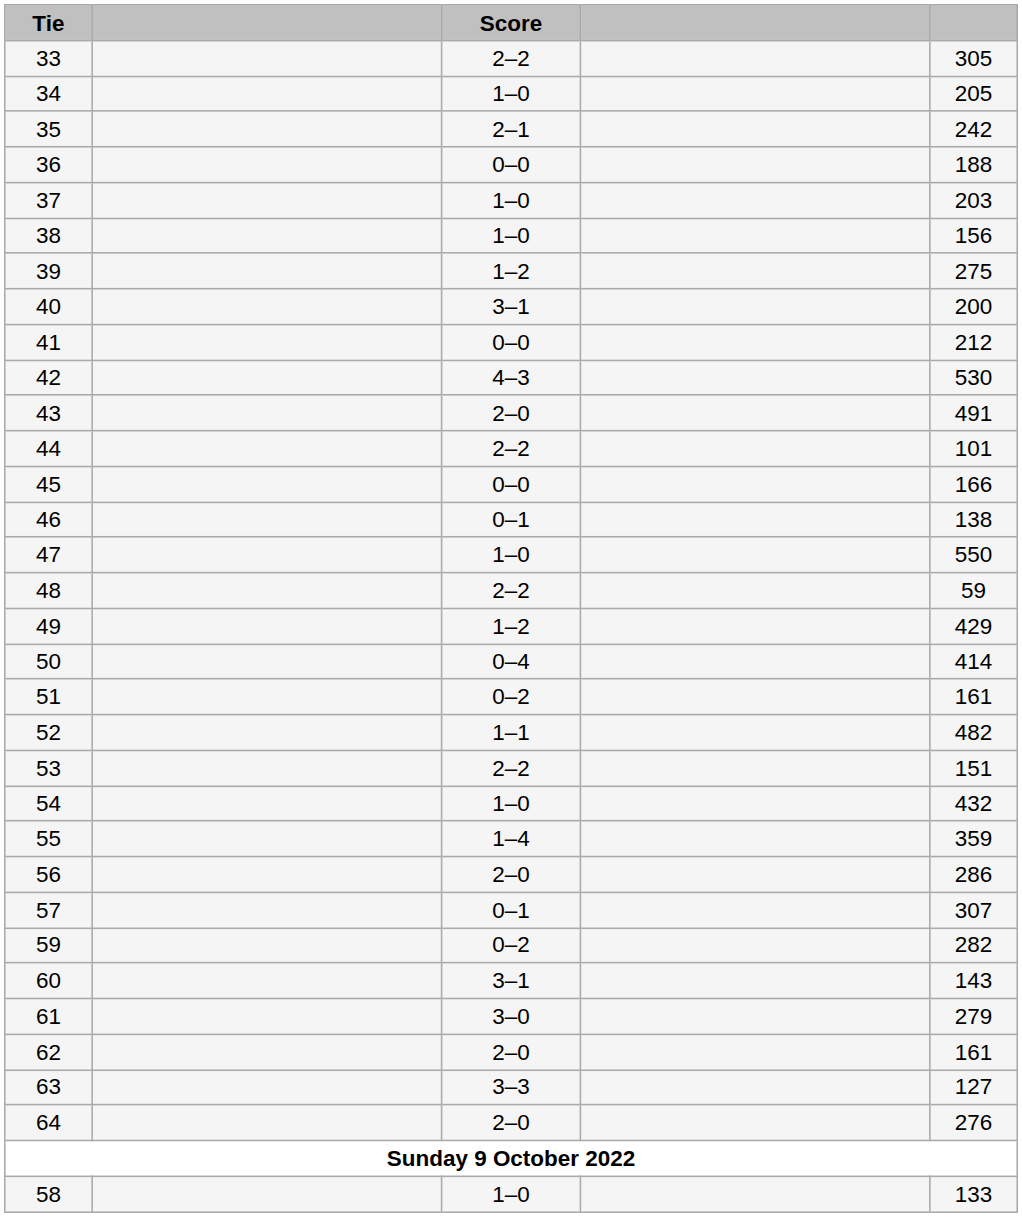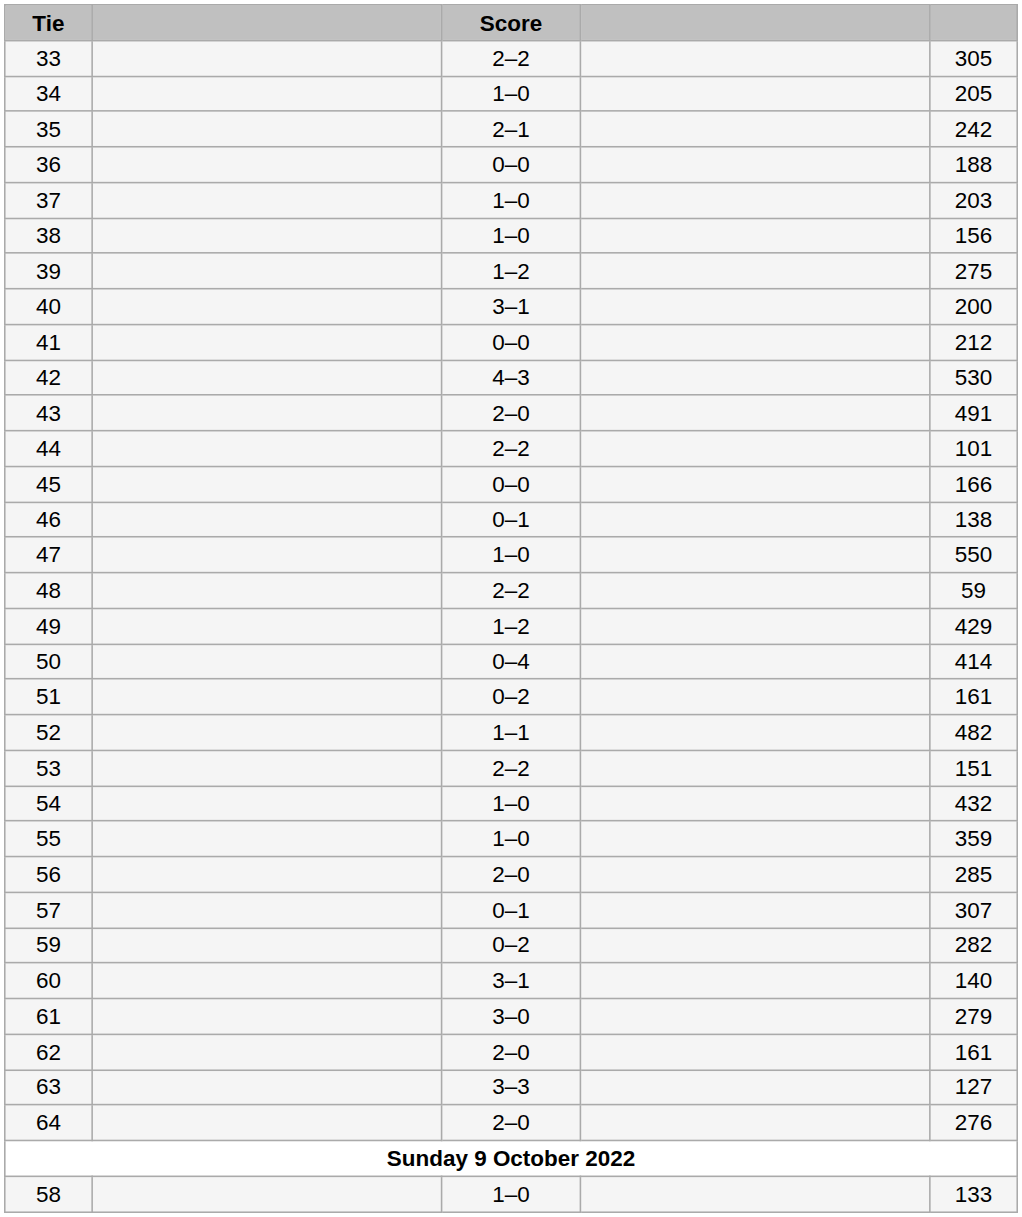55 | Score: 1–4 -> 1–0
56 | column 5: 286 -> 285
60 | column 5: 143 -> 140
